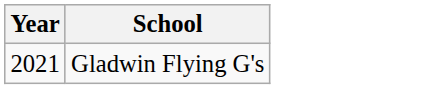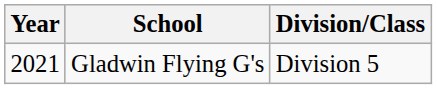+ column: Division/Class | Division 5
